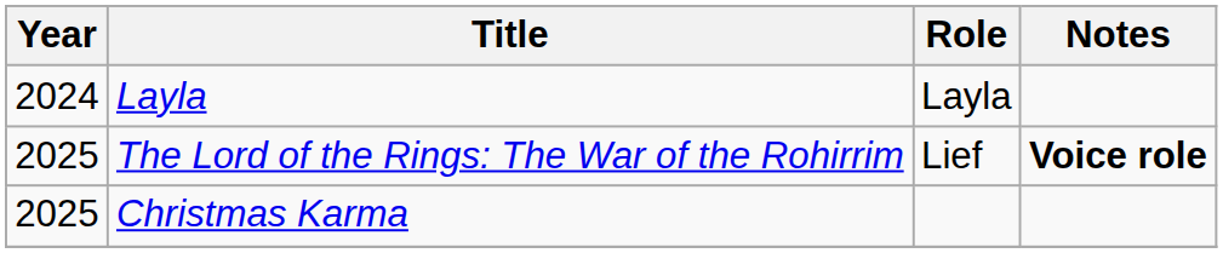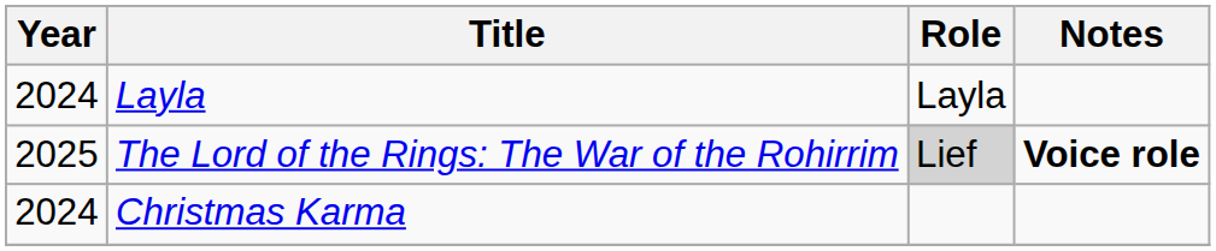The Lord of the Rings: The War of the Rohirrim | Role: no background -> lightgrey background
Christmas Karma | Year: 2025 -> 2024
